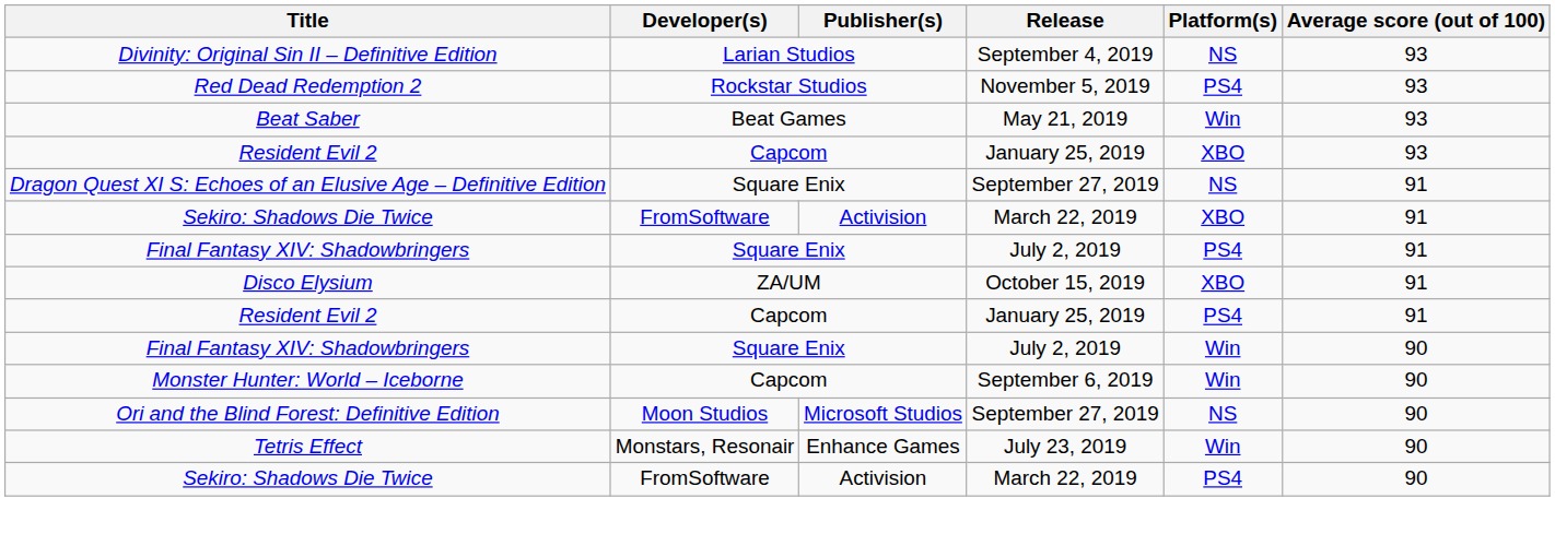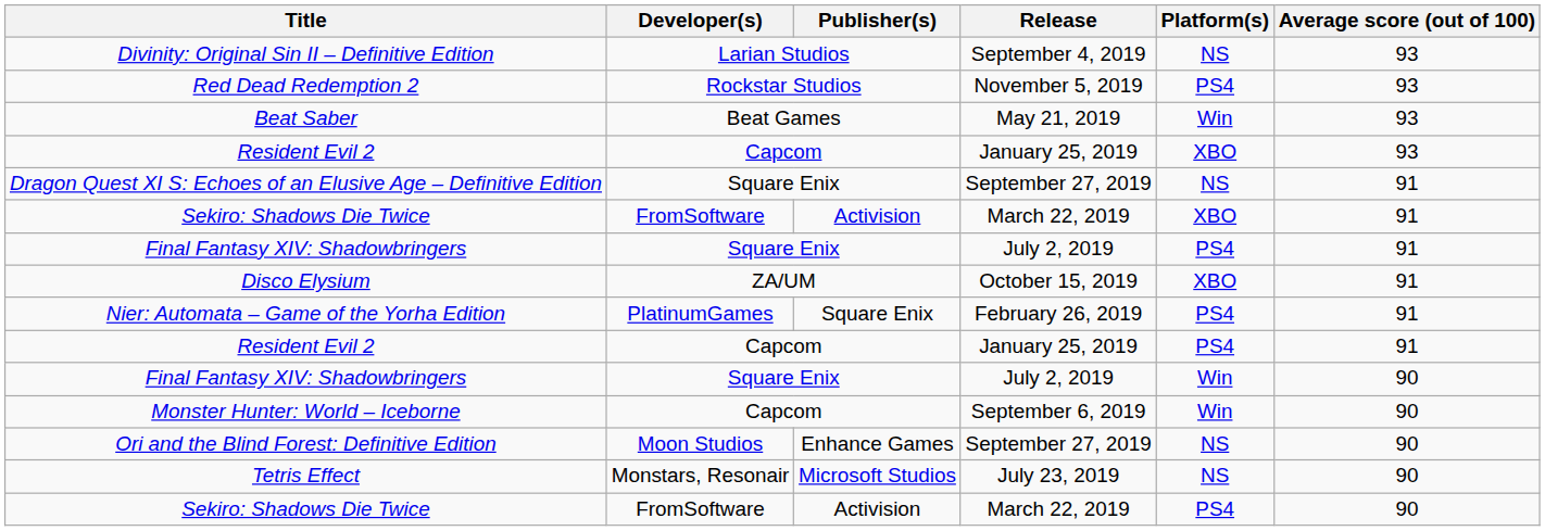+ row: Nier: Automata – Game of the Yorha Edition | PlatinumGames | Square Enix | February 26, 2019 | PS4 | 91
Ori and the Blind Forest: Definitive Edition | Publisher(s): Microsoft Studios -> Enhance Games
Tetris Effect | Publisher(s): Enhance Games -> Microsoft Studios
Tetris Effect | Platform(s): Win -> NS
